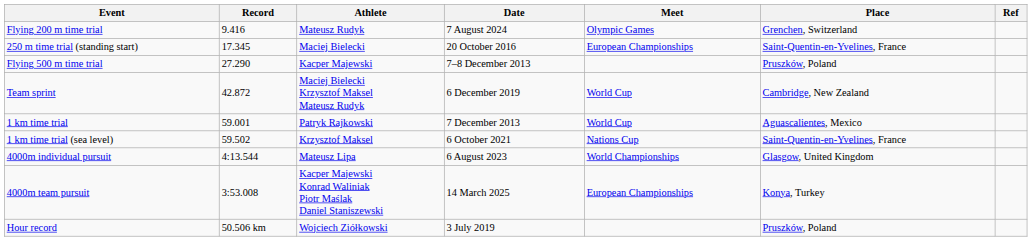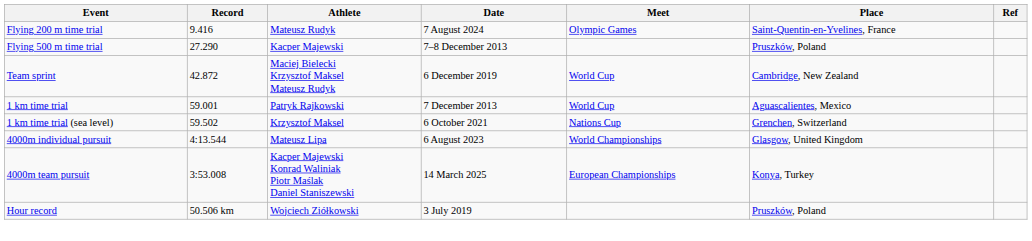Flying 200 m time trial | Place: Grenchen, Switzerland -> Saint-Quentin-en-Yvelines, France
- row: 250 m time trial (standing start) | 17.345 | Maciej Bielecki | 20 October 2016 | European Championships | Saint-Quentin-en-Yvelines, France
1 km time trial (sea level) | Place: Saint-Quentin-en-Yvelines, France -> Grenchen, Switzerland
